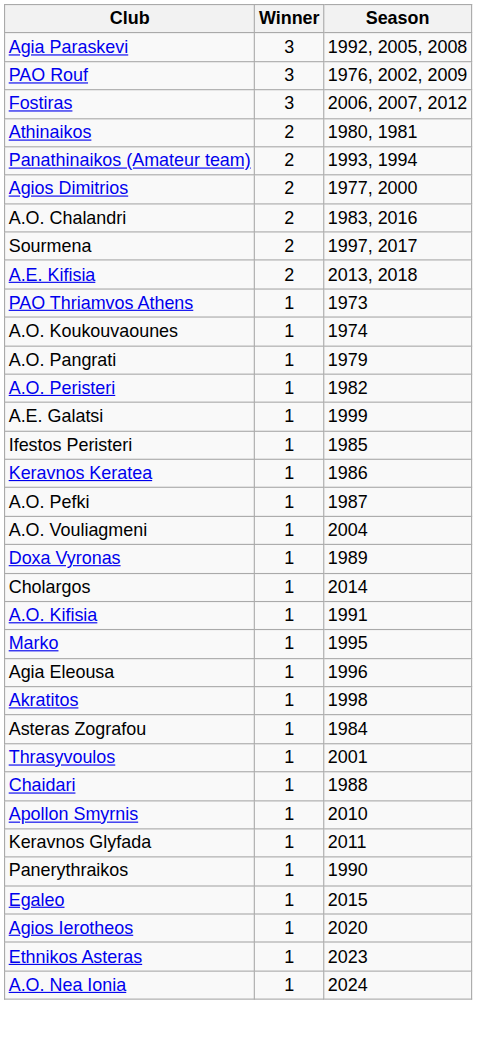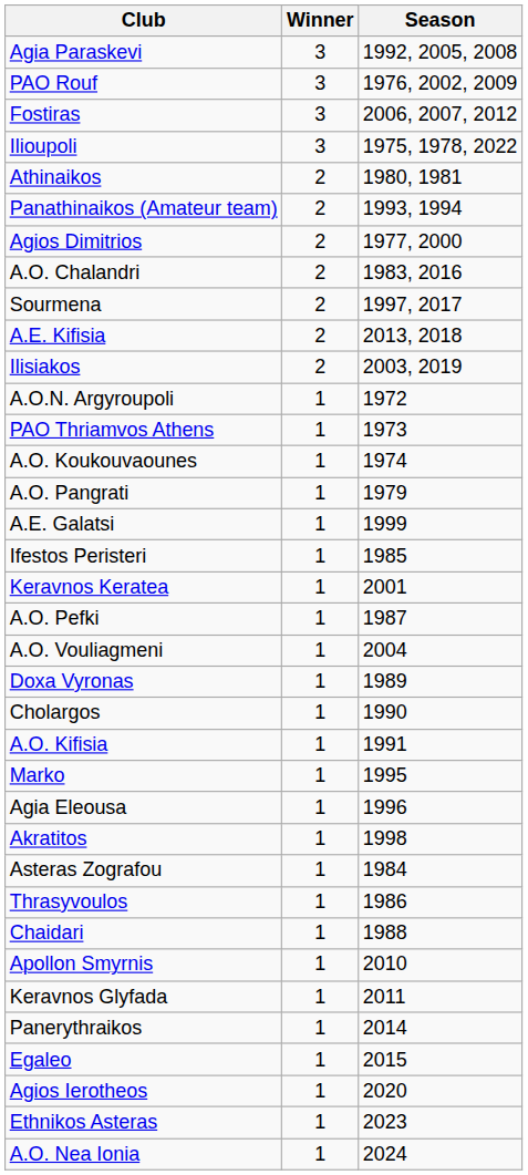+ row: Ilioupoli | 3 | 1975, 1978, 2022
+ row: Ilisiakos | 2 | 2003, 2019
+ row: A.O.N. Argyroupoli | 1 | 1972
- row: A.O. Peristeri | 1 | 1982
Keravnos Keratea | Season: 1986 -> 2001
Cholargos | Season: 2014 -> 1990
Thrasyvoulos | Season: 2001 -> 1986
Panerythraikos | Season: 1990 -> 2014
